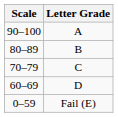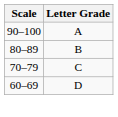- row: 0–59 | Fail (E)
